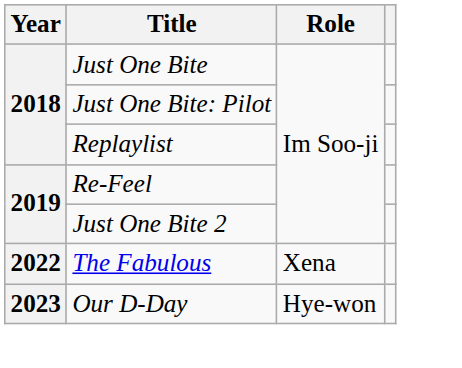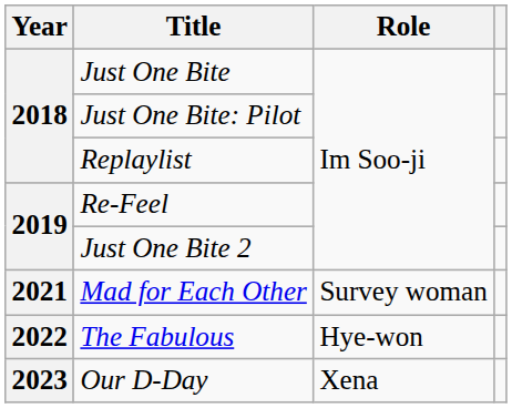+ row: 2021 | Mad for Each Other | Survey woman
The Fabulous | Role: Xena -> Hye-won
Our D-Day | Role: Hye-won -> Xena
